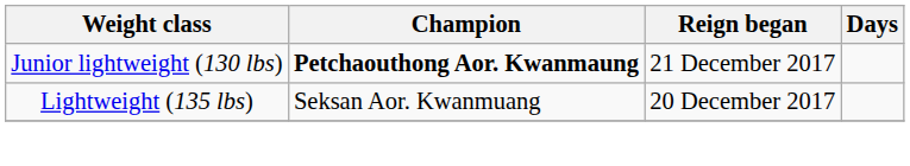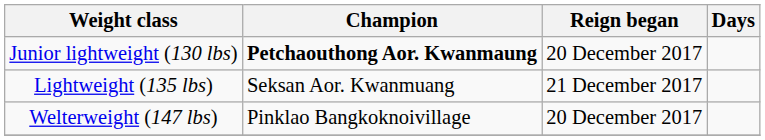Junior lightweight (130 lbs) | Reign began: 21 December 2017 -> 20 December 2017
Lightweight (135 lbs) | Reign began: 20 December 2017 -> 21 December 2017
+ row: Welterweight (147 lbs) | Pinklao Bangkoknoivillage | 20 December 2017
